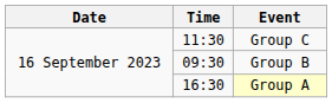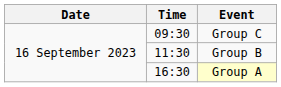Group C | Time: 11:30 -> 09:30
Group B | Time: 09:30 -> 11:30
